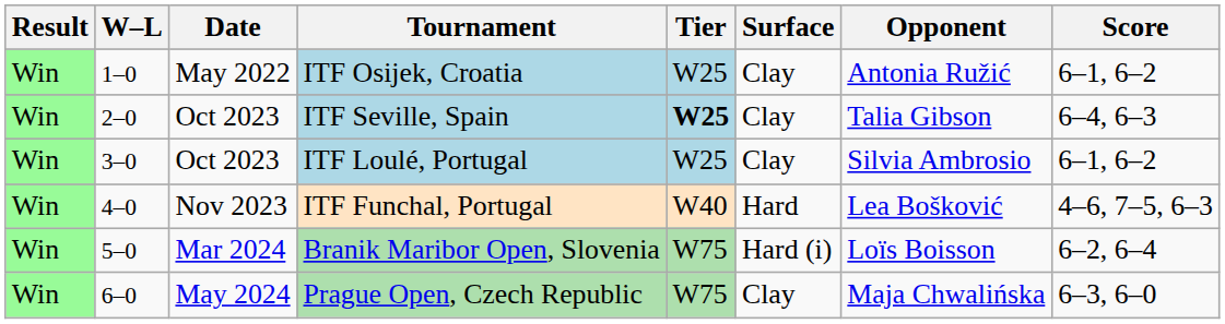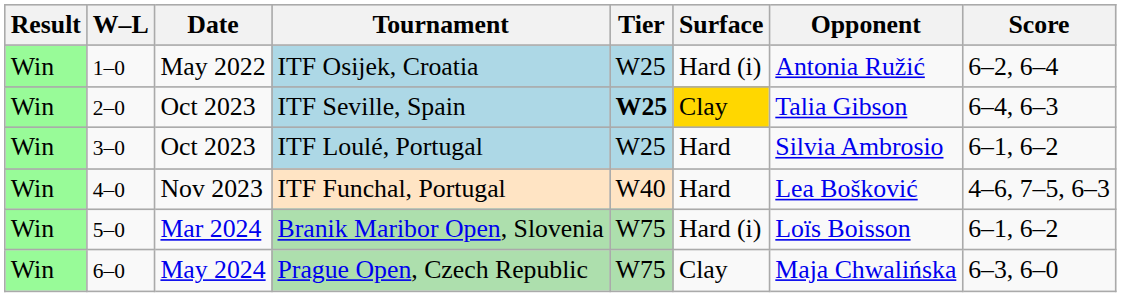ITF Osijek, Croatia | Surface: Clay -> Hard (i)
ITF Osijek, Croatia | Score: 6–1, 6–2 -> 6–2, 6–4
ITF Seville, Spain | Surface: no background -> gold background
ITF Loulé, Portugal | Surface: Clay -> Hard
Branik Maribor Open, Slovenia | Score: 6–2, 6–4 -> 6–1, 6–2
